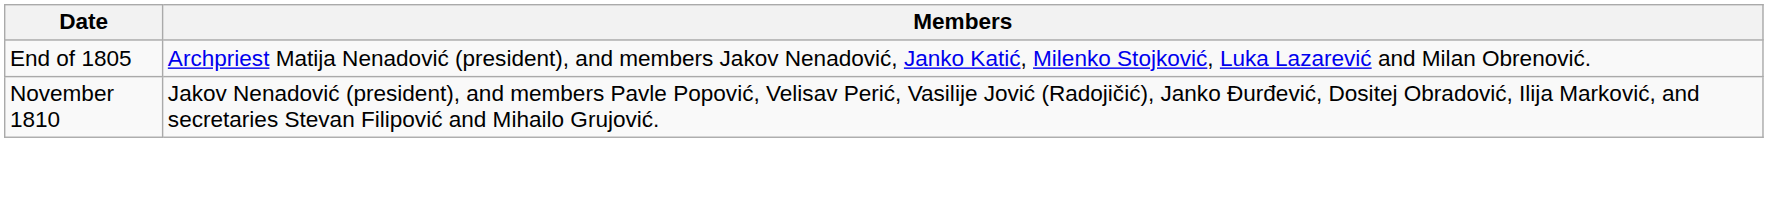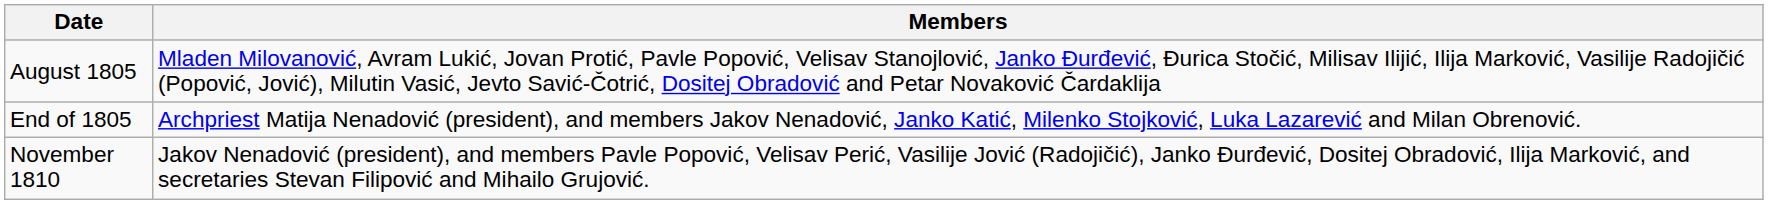+ row: August 1805 | Mladen Milovanović, Avram Lukić, Jovan Protić, Pavle Popović, Velisav Stanojlović, Janko Đurđević, Đurica Stočić, Milisav Ilijić, Ilija Marković, Vasilije Radojičić (Popović, Jović), Milutin Vasić, Jevto Savić-Čotrić, Dositej Obradović and Petar Novaković Čardaklija
